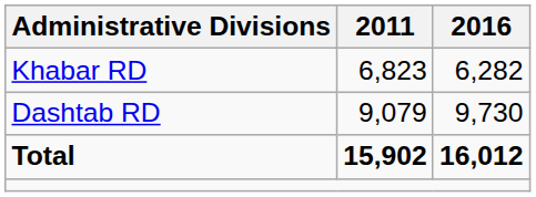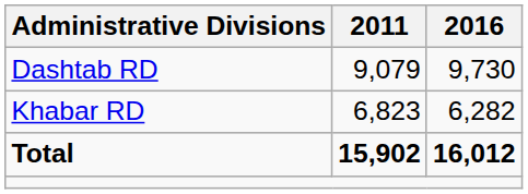rows swapped: Dashtab RD <-> Khabar RD
